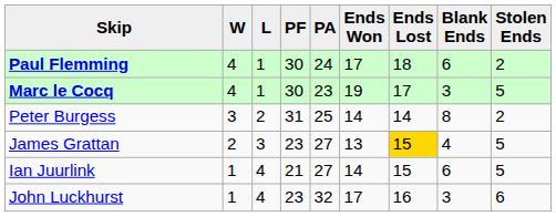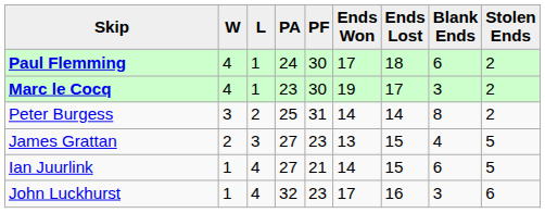columns swapped: PF <-> PA
Marc le Cocq | Stolen Ends: 5 -> 2
James Grattan | Ends Lost: gold background -> no background
